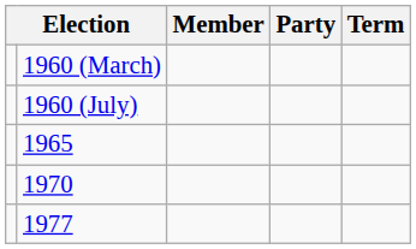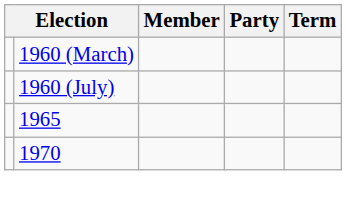- row: 1977
